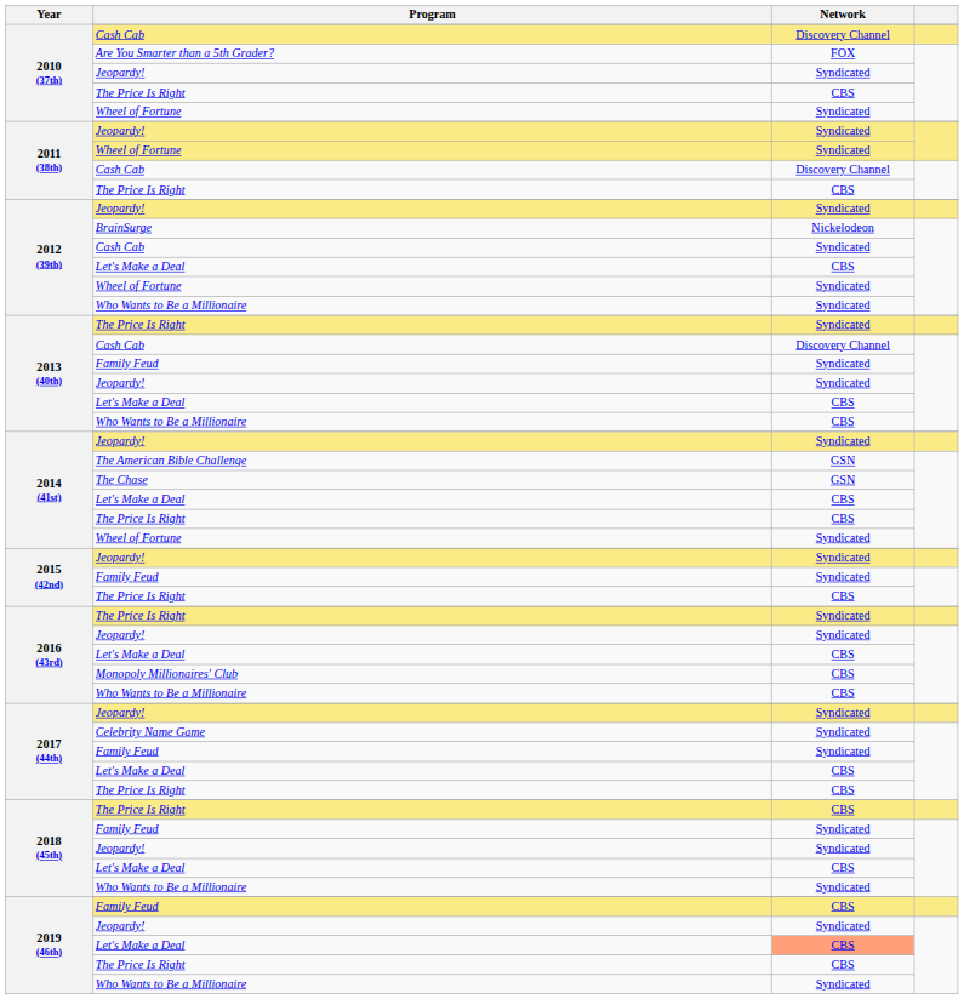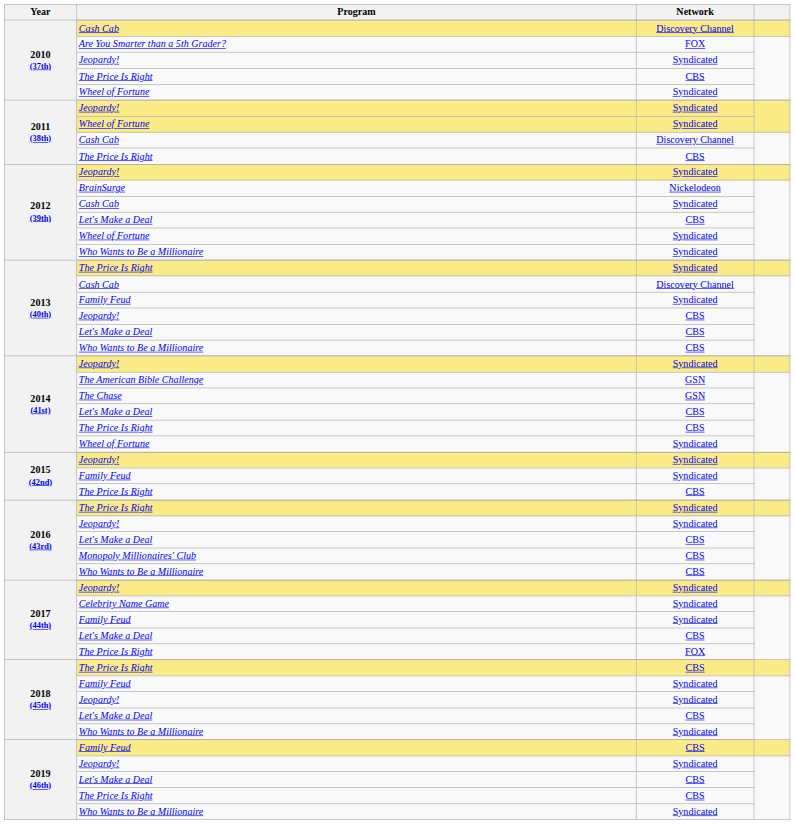2013 (40th) / Jeopardy! | Network: Syndicated -> CBS
2017 (44th) / The Price Is Right | Network: CBS -> FOX
2019 (46th) / Let's Make a Deal | Network: lightsalmon background -> no background
